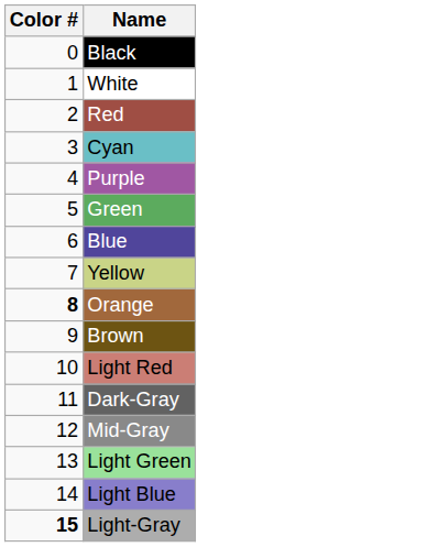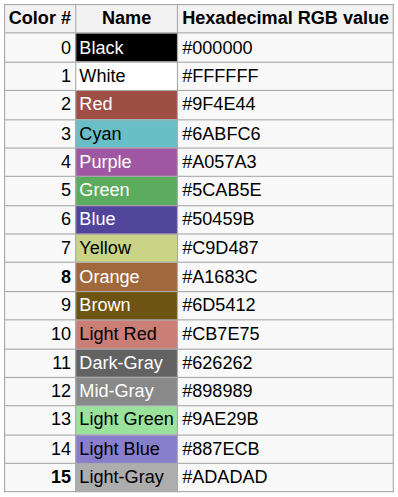+ column: Hexadecimal RGB value | #000000 | #FFFFFF | #9F4E44 | #6ABFC6 | #A057A3 | #5CAB5E | #50459B | #C9D487 | #A1683C | #6D5412 | #CB7E75 | #626262 | #898989 | #9AE29B | #887ECB | #ADADAD
